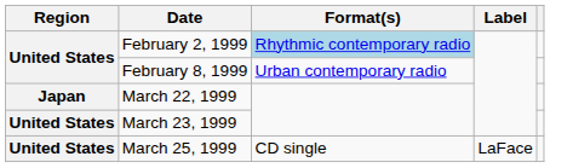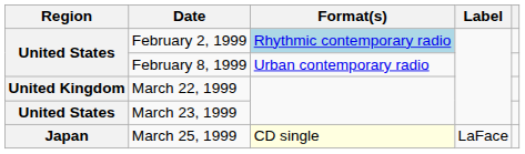March 22, 1999 | Region: Japan -> United Kingdom
March 25, 1999 | Region: United States -> Japan
March 25, 1999 | Format(s): no background -> lightyellow background
